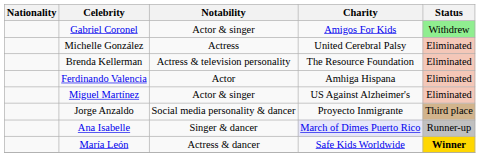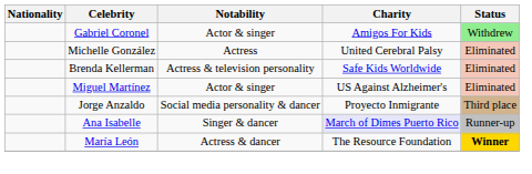Brenda Kellerman | Charity: The Resource Foundation -> Safe Kids Worldwide
- row: Ferdinando Valencia | Actor | Amhiga Hispana | Eliminated
María León | Charity: Safe Kids Worldwide -> The Resource Foundation
